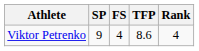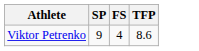- column: Rank | 4
